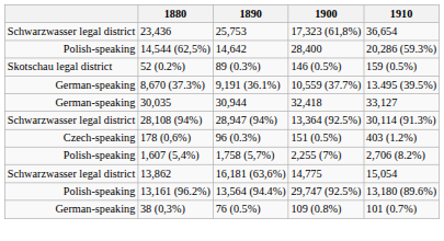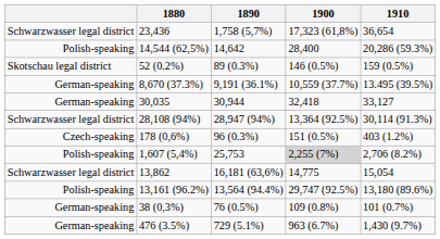23,436 | 1890: 25,753 -> 1,758 (5,7%)
1,607 (5,4%) | 1890: 1,758 (5,7%) -> 25,753
1,607 (5,4%) | 1900: no background -> lightgrey background
+ row: German-speaking | 476 (3.5%) | 729 (5.1%) | 963 (6.7%) | 1,430 (9.7%)
